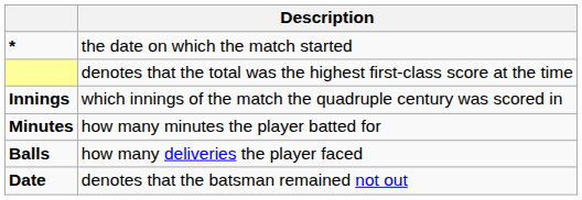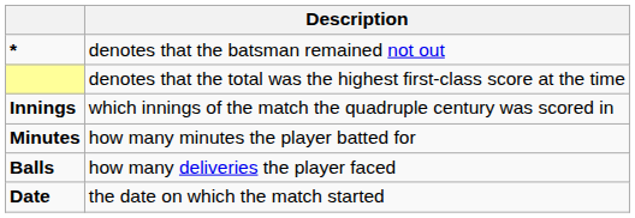* | Description: the date on which the match started -> denotes that the batsman remained not out
Date | Description: denotes that the batsman remained not out -> the date on which the match started
